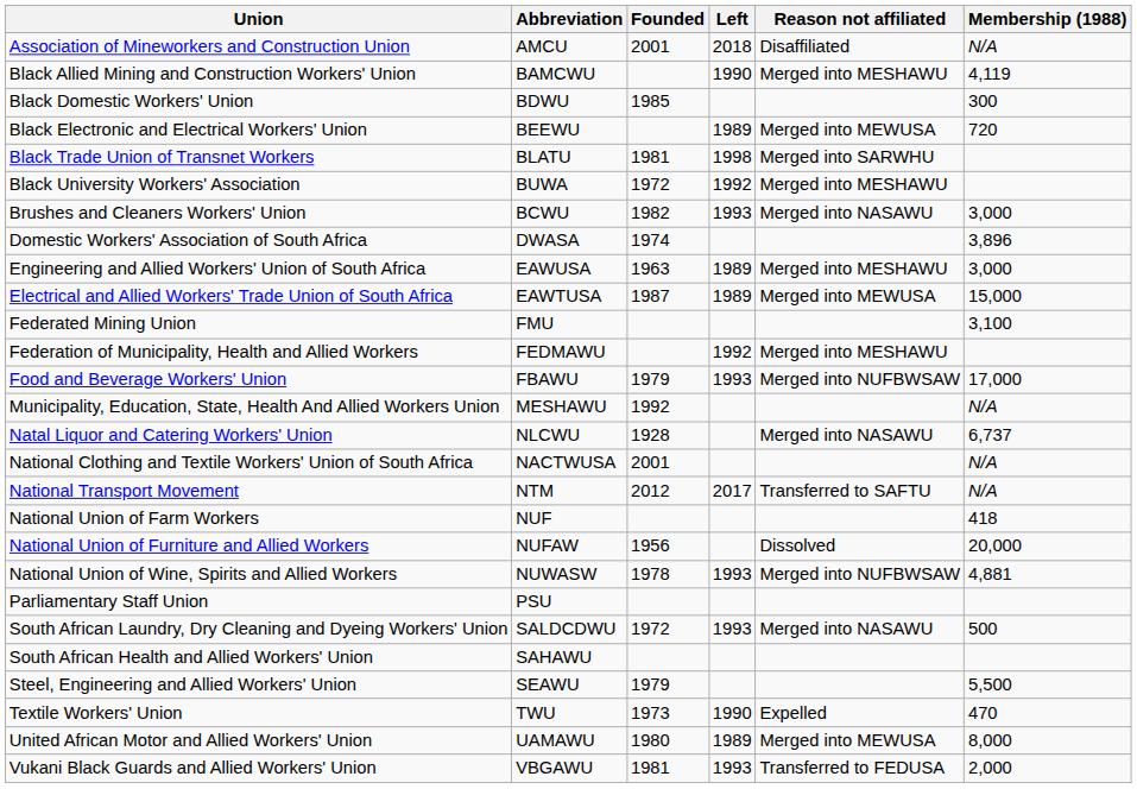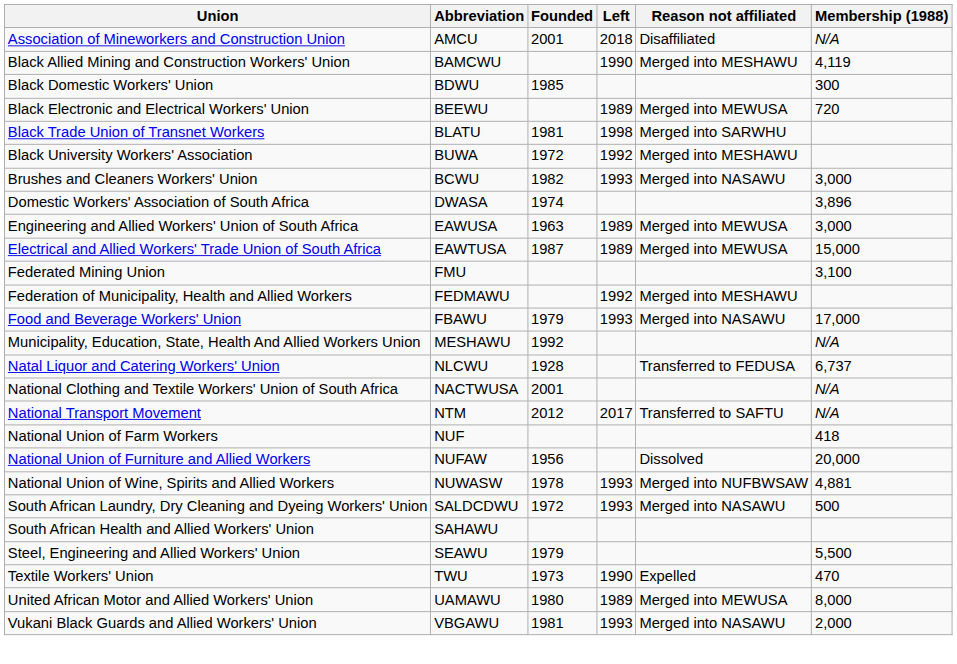Engineering and Allied Workers' Union of South Africa | Reason not affiliated: Merged into MESHAWU -> Merged into MEWUSA
Food and Beverage Workers' Union | Reason not affiliated: Merged into NUFBWSAW -> Merged into NASAWU
Natal Liquor and Catering Workers' Union | Reason not affiliated: Merged into NASAWU -> Transferred to FEDUSA
- row: Parliamentary Staff Union | PSU
Vukani Black Guards and Allied Workers' Union | Reason not affiliated: Transferred to FEDUSA -> Merged into NASAWU
